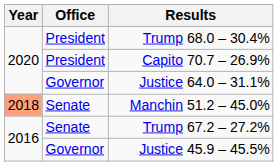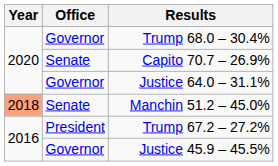Trump 68.0 – 30.4% | Office: President -> Governor
Capito 70.7 – 26.9% | Office: President -> Senate
Trump 67.2 – 27.2% | Office: Senate -> President
